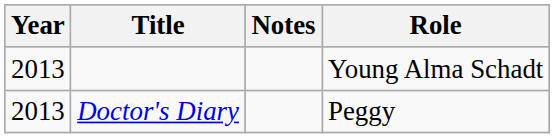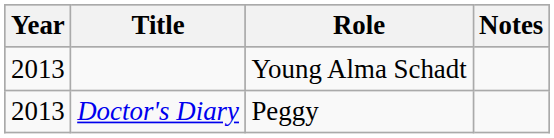columns swapped: Role <-> Notes
